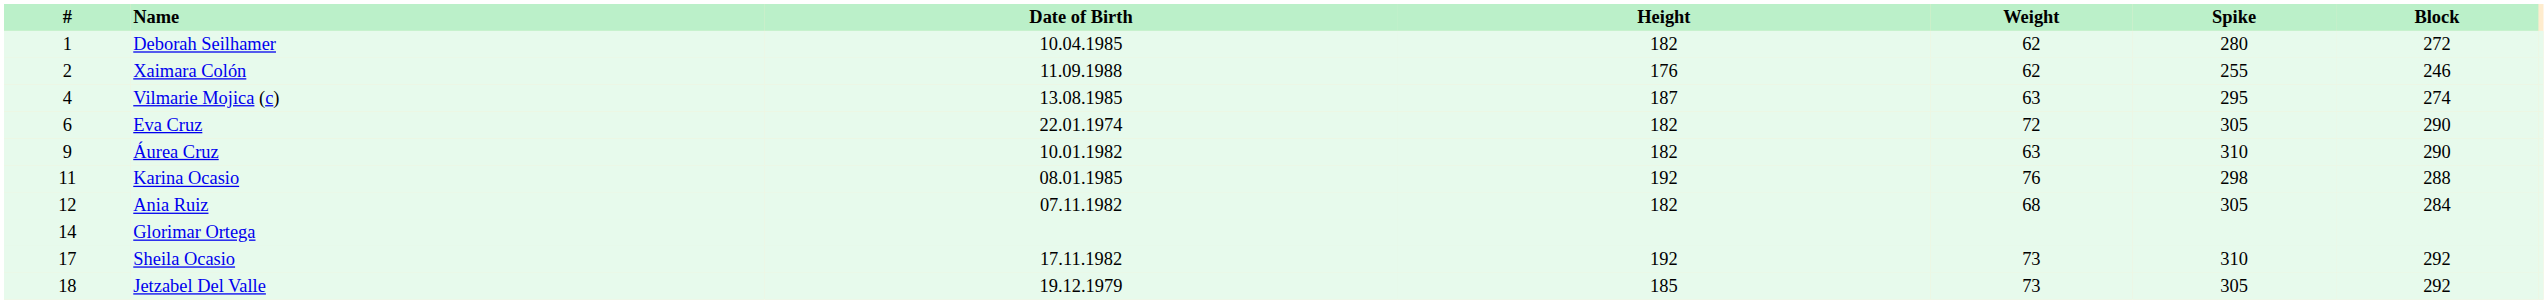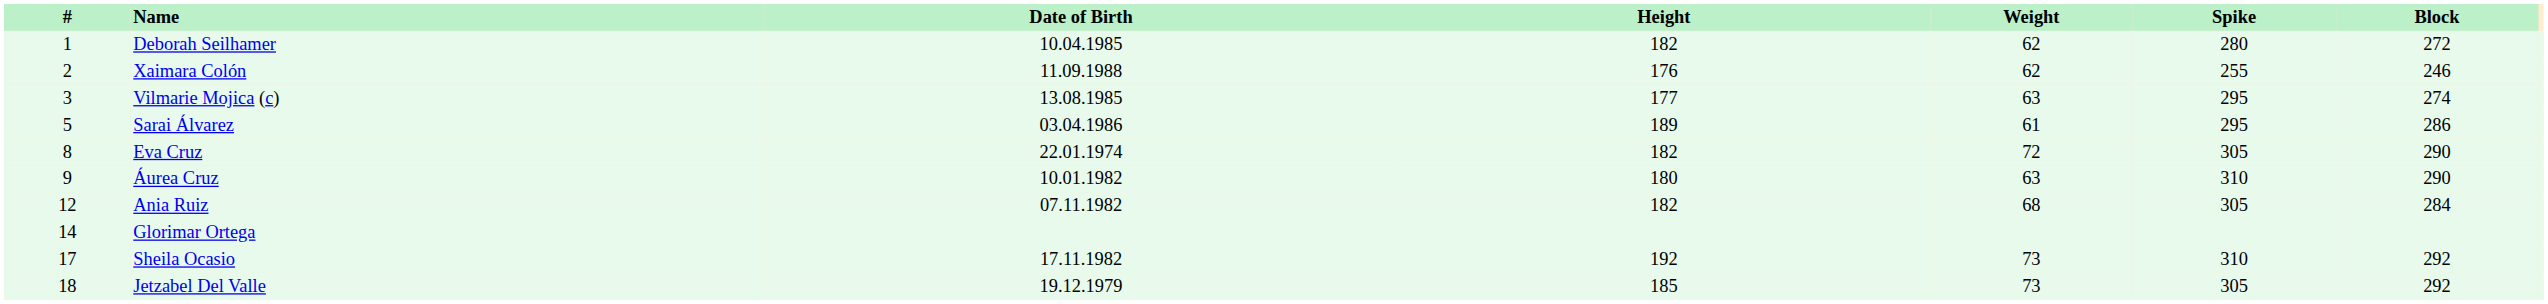Vilmarie Mojica (c) | #: 4 -> 3
Vilmarie Mojica (c) | Height: 187 -> 177
+ row: 5 | Sarai Álvarez | 03.04.1986 | 189 | 61 | 295 | 286
Eva Cruz | #: 6 -> 8
Áurea Cruz | Height: 182 -> 180
- row: 11 | Karina Ocasio | 08.01.1985 | 192 | 76 | 298 | 288
